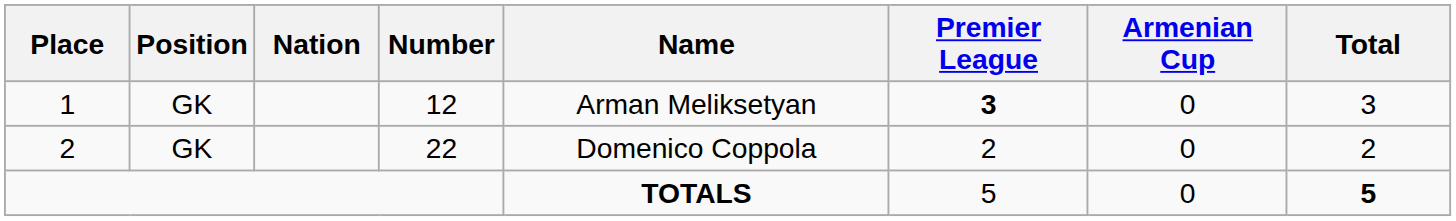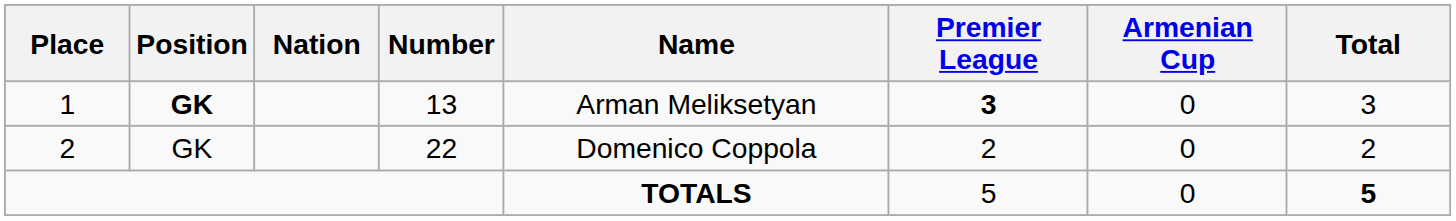1 | Position: normal -> bold
1 | Number: 12 -> 13
